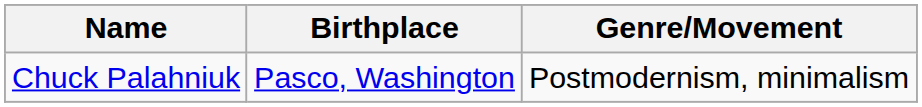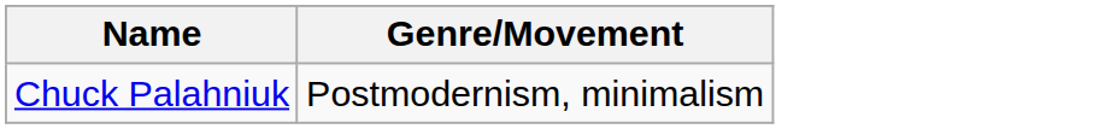- column: Birthplace | Pasco, Washington
